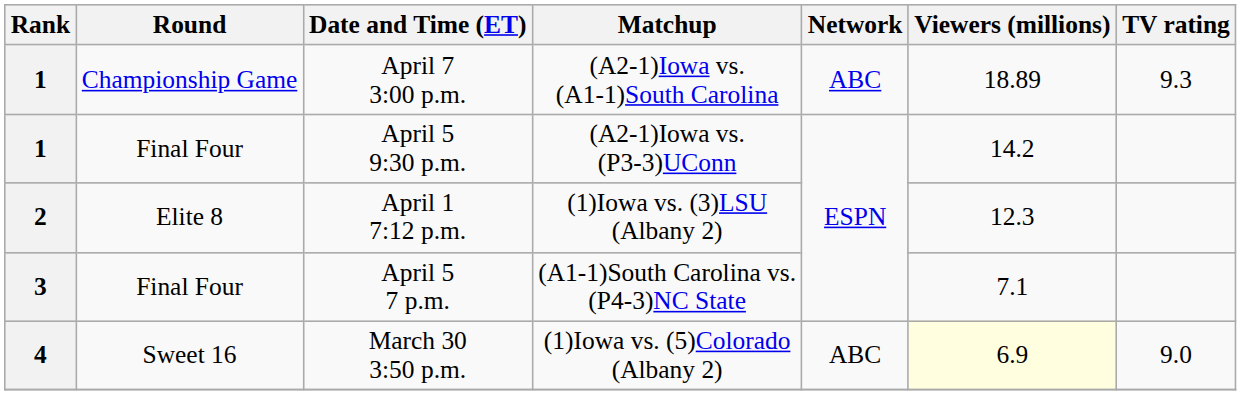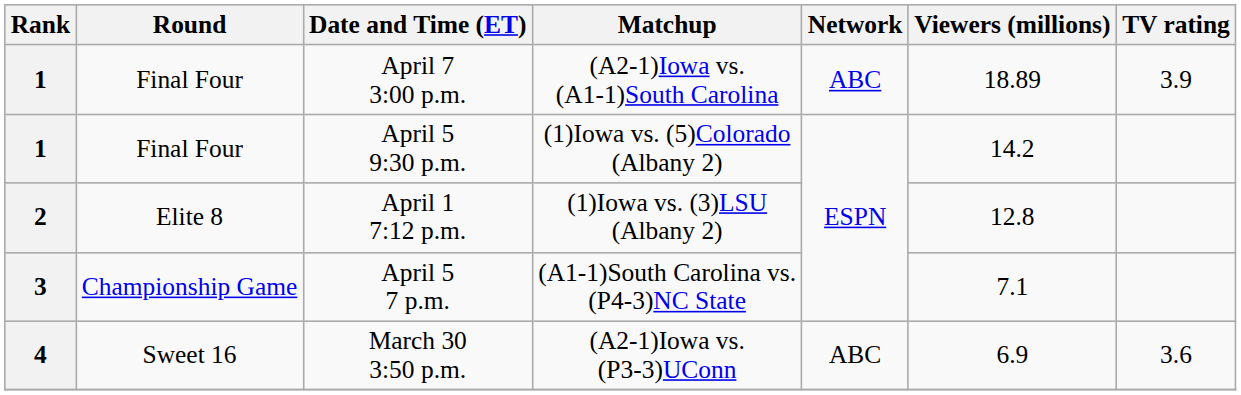April 7 3:00 p.m. | Round: Championship Game -> Final Four
April 7 3:00 p.m. | TV rating: 9.3 -> 3.9
April 5 9:30 p.m. | Matchup: (A2-1)Iowa vs. (P3-3)UConn -> (1)Iowa vs. (5)Colorado (Albany 2)
April 1 7:12 p.m. | Viewers (millions): 12.3 -> 12.8
April 5 7 p.m. | Round: Final Four -> Championship Game
March 30 3:50 p.m. | Matchup: (1)Iowa vs. (5)Colorado (Albany 2) -> (A2-1)Iowa vs. (P3-3)UConn
March 30 3:50 p.m. | Viewers (millions): lightyellow background -> no background
March 30 3:50 p.m. | TV rating: 9.0 -> 3.6
